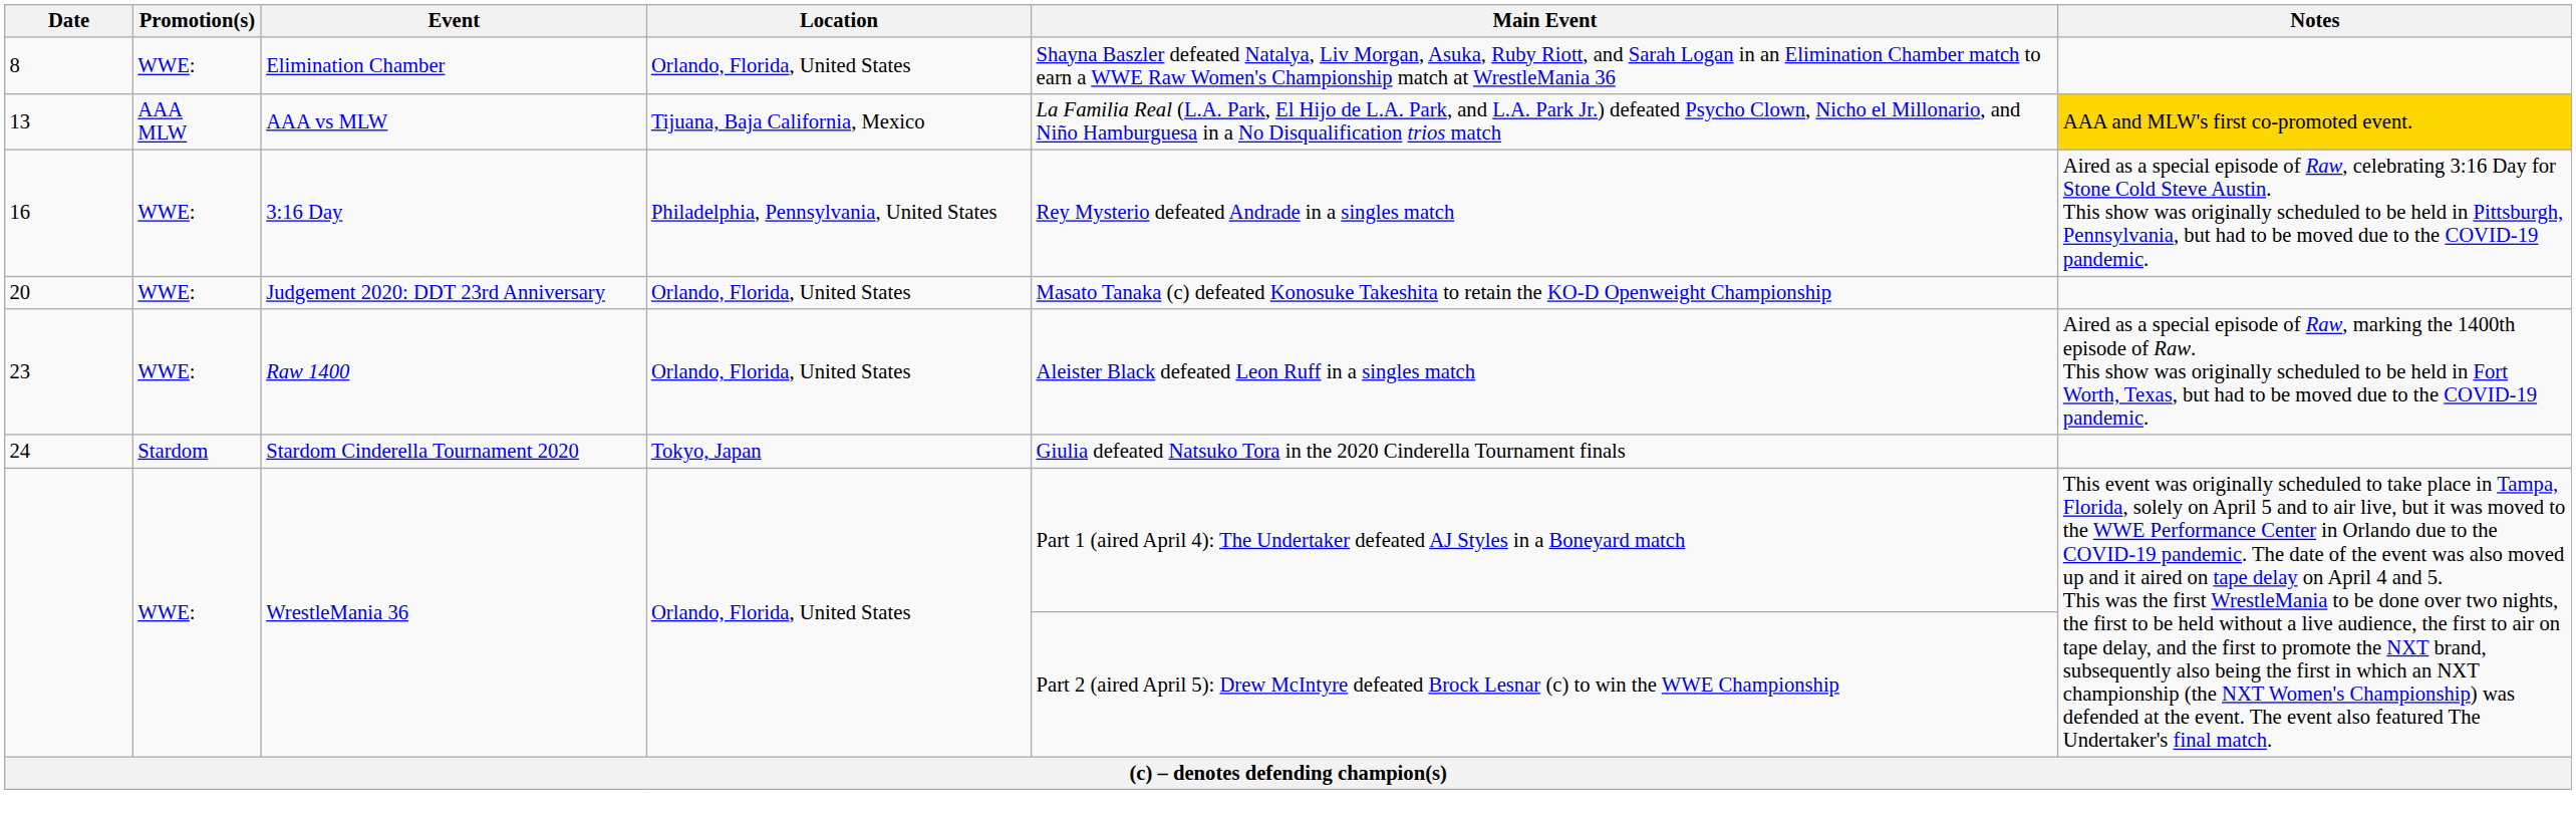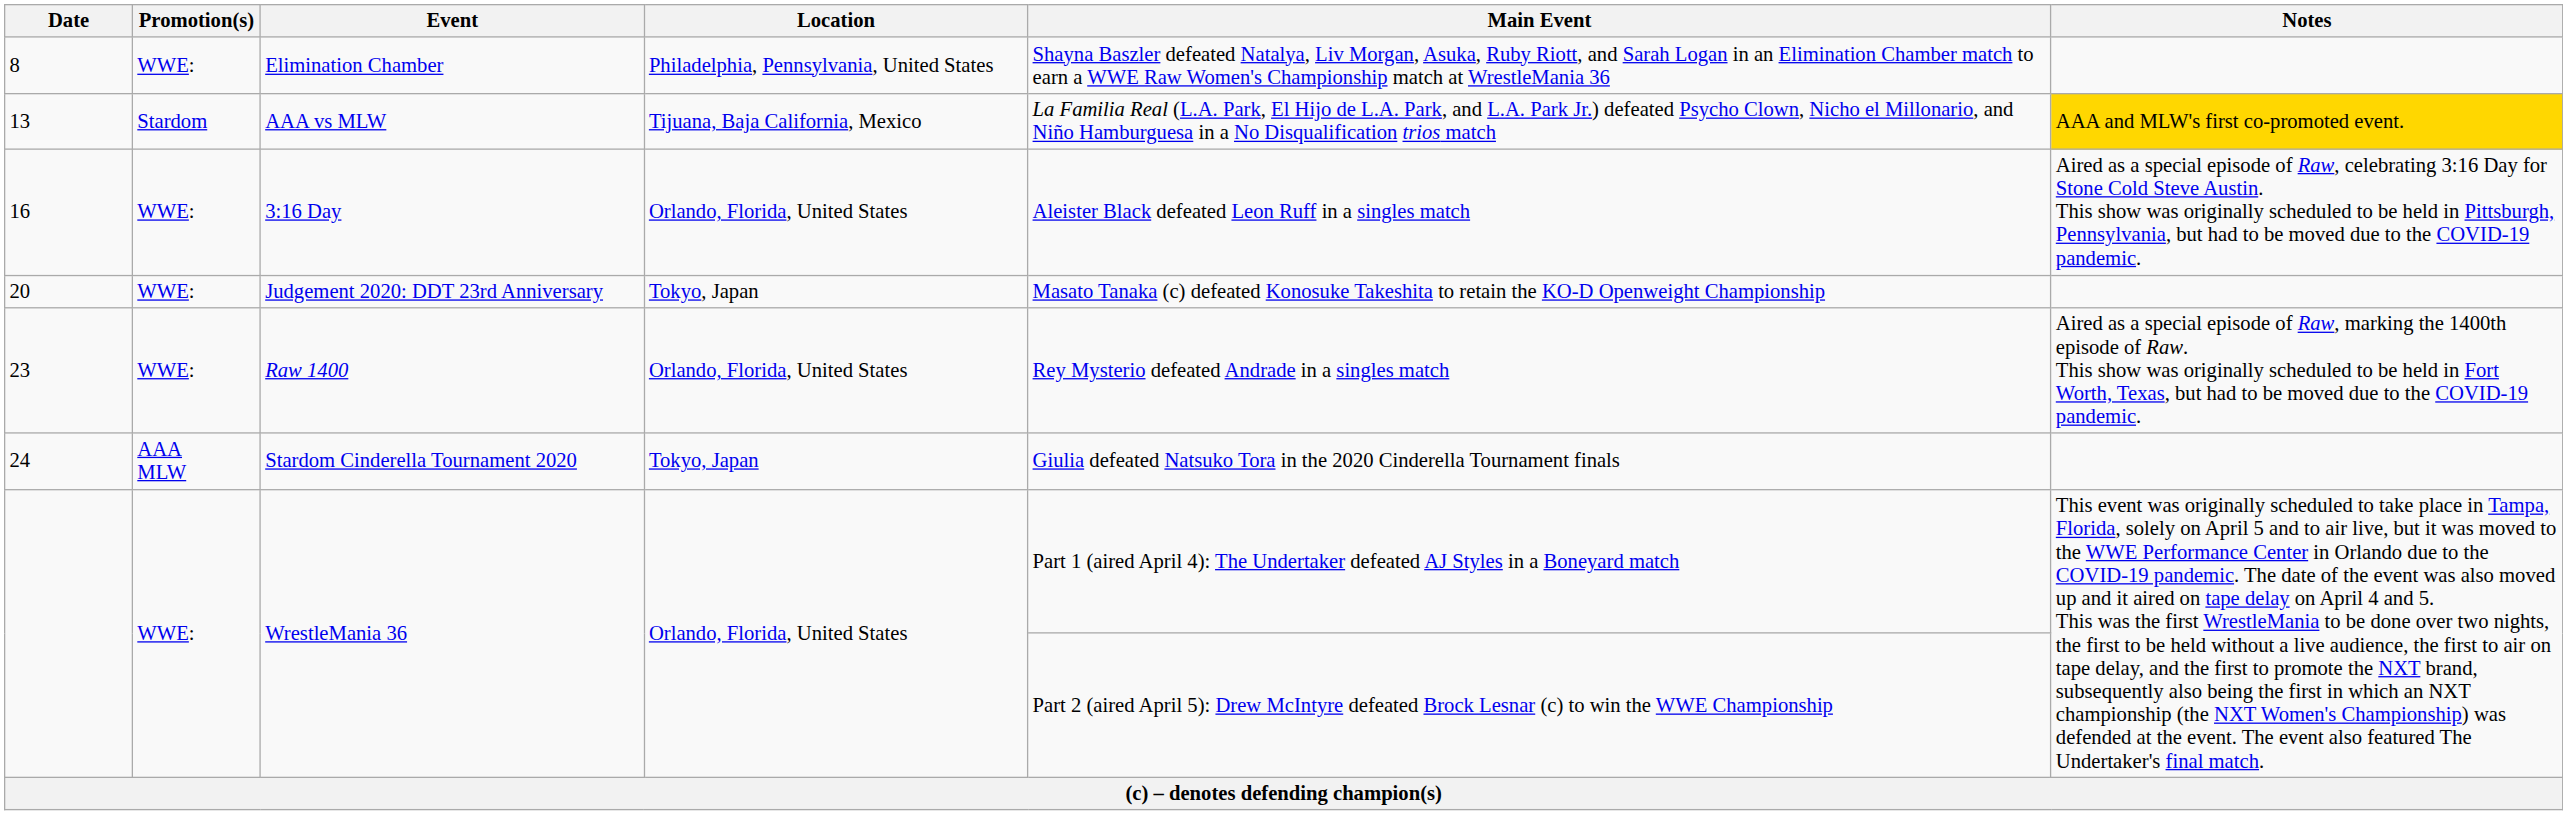8 | Location: Orlando, Florida, United States -> Philadelphia, Pennsylvania, United States
13 | Promotion(s): AAA MLW -> Stardom
16 | Location: Philadelphia, Pennsylvania, United States -> Orlando, Florida, United States
16 | Main Event: Rey Mysterio defeated Andrade in a singles match -> Aleister Black defeated Leon Ruff in a singles match
20 | Location: Orlando, Florida, United States -> Tokyo, Japan
23 | Main Event: Aleister Black defeated Leon Ruff in a singles match -> Rey Mysterio defeated Andrade in a singles match
24 | Promotion(s): Stardom -> AAA MLW
